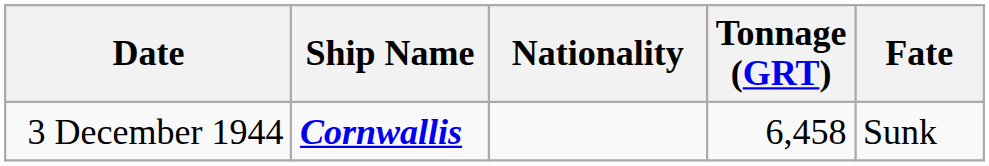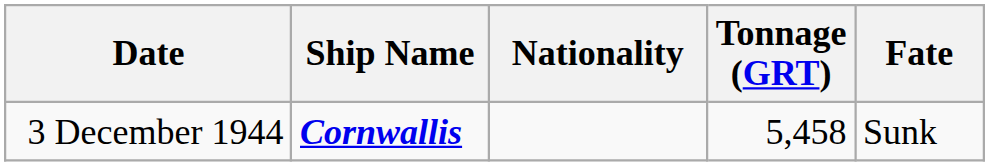3 December 1944 | Tonnage (GRT): 6,458 -> 5,458
